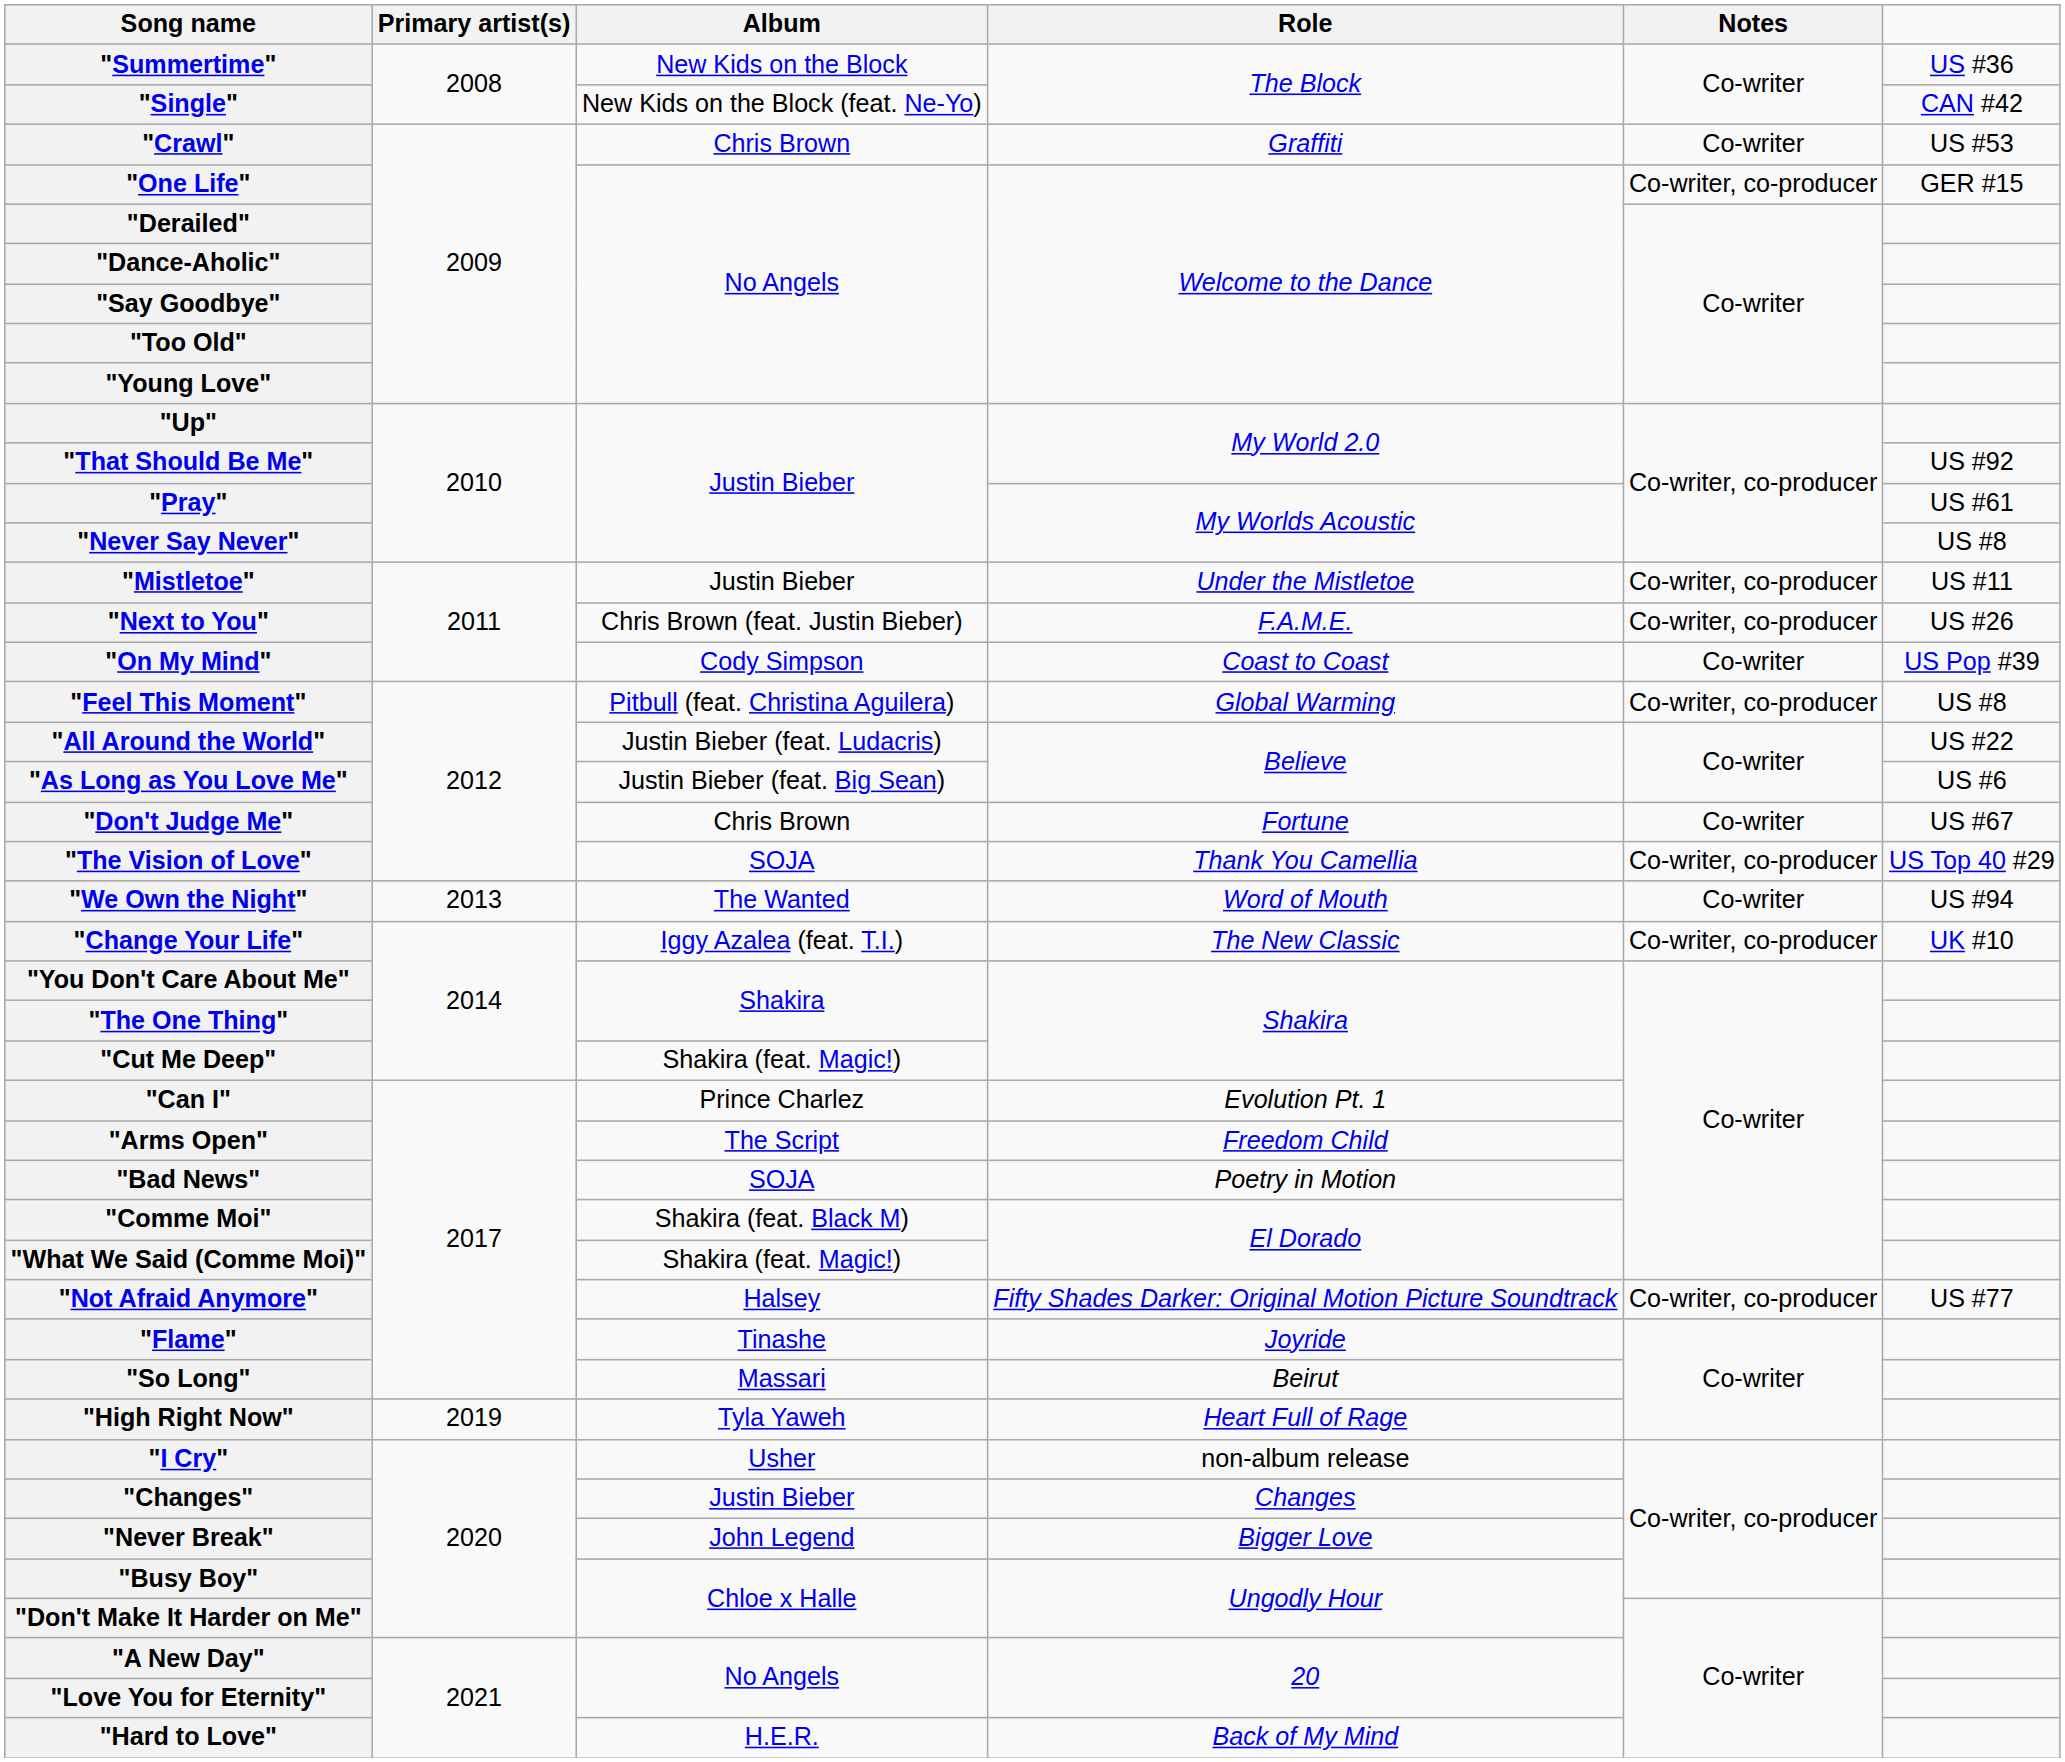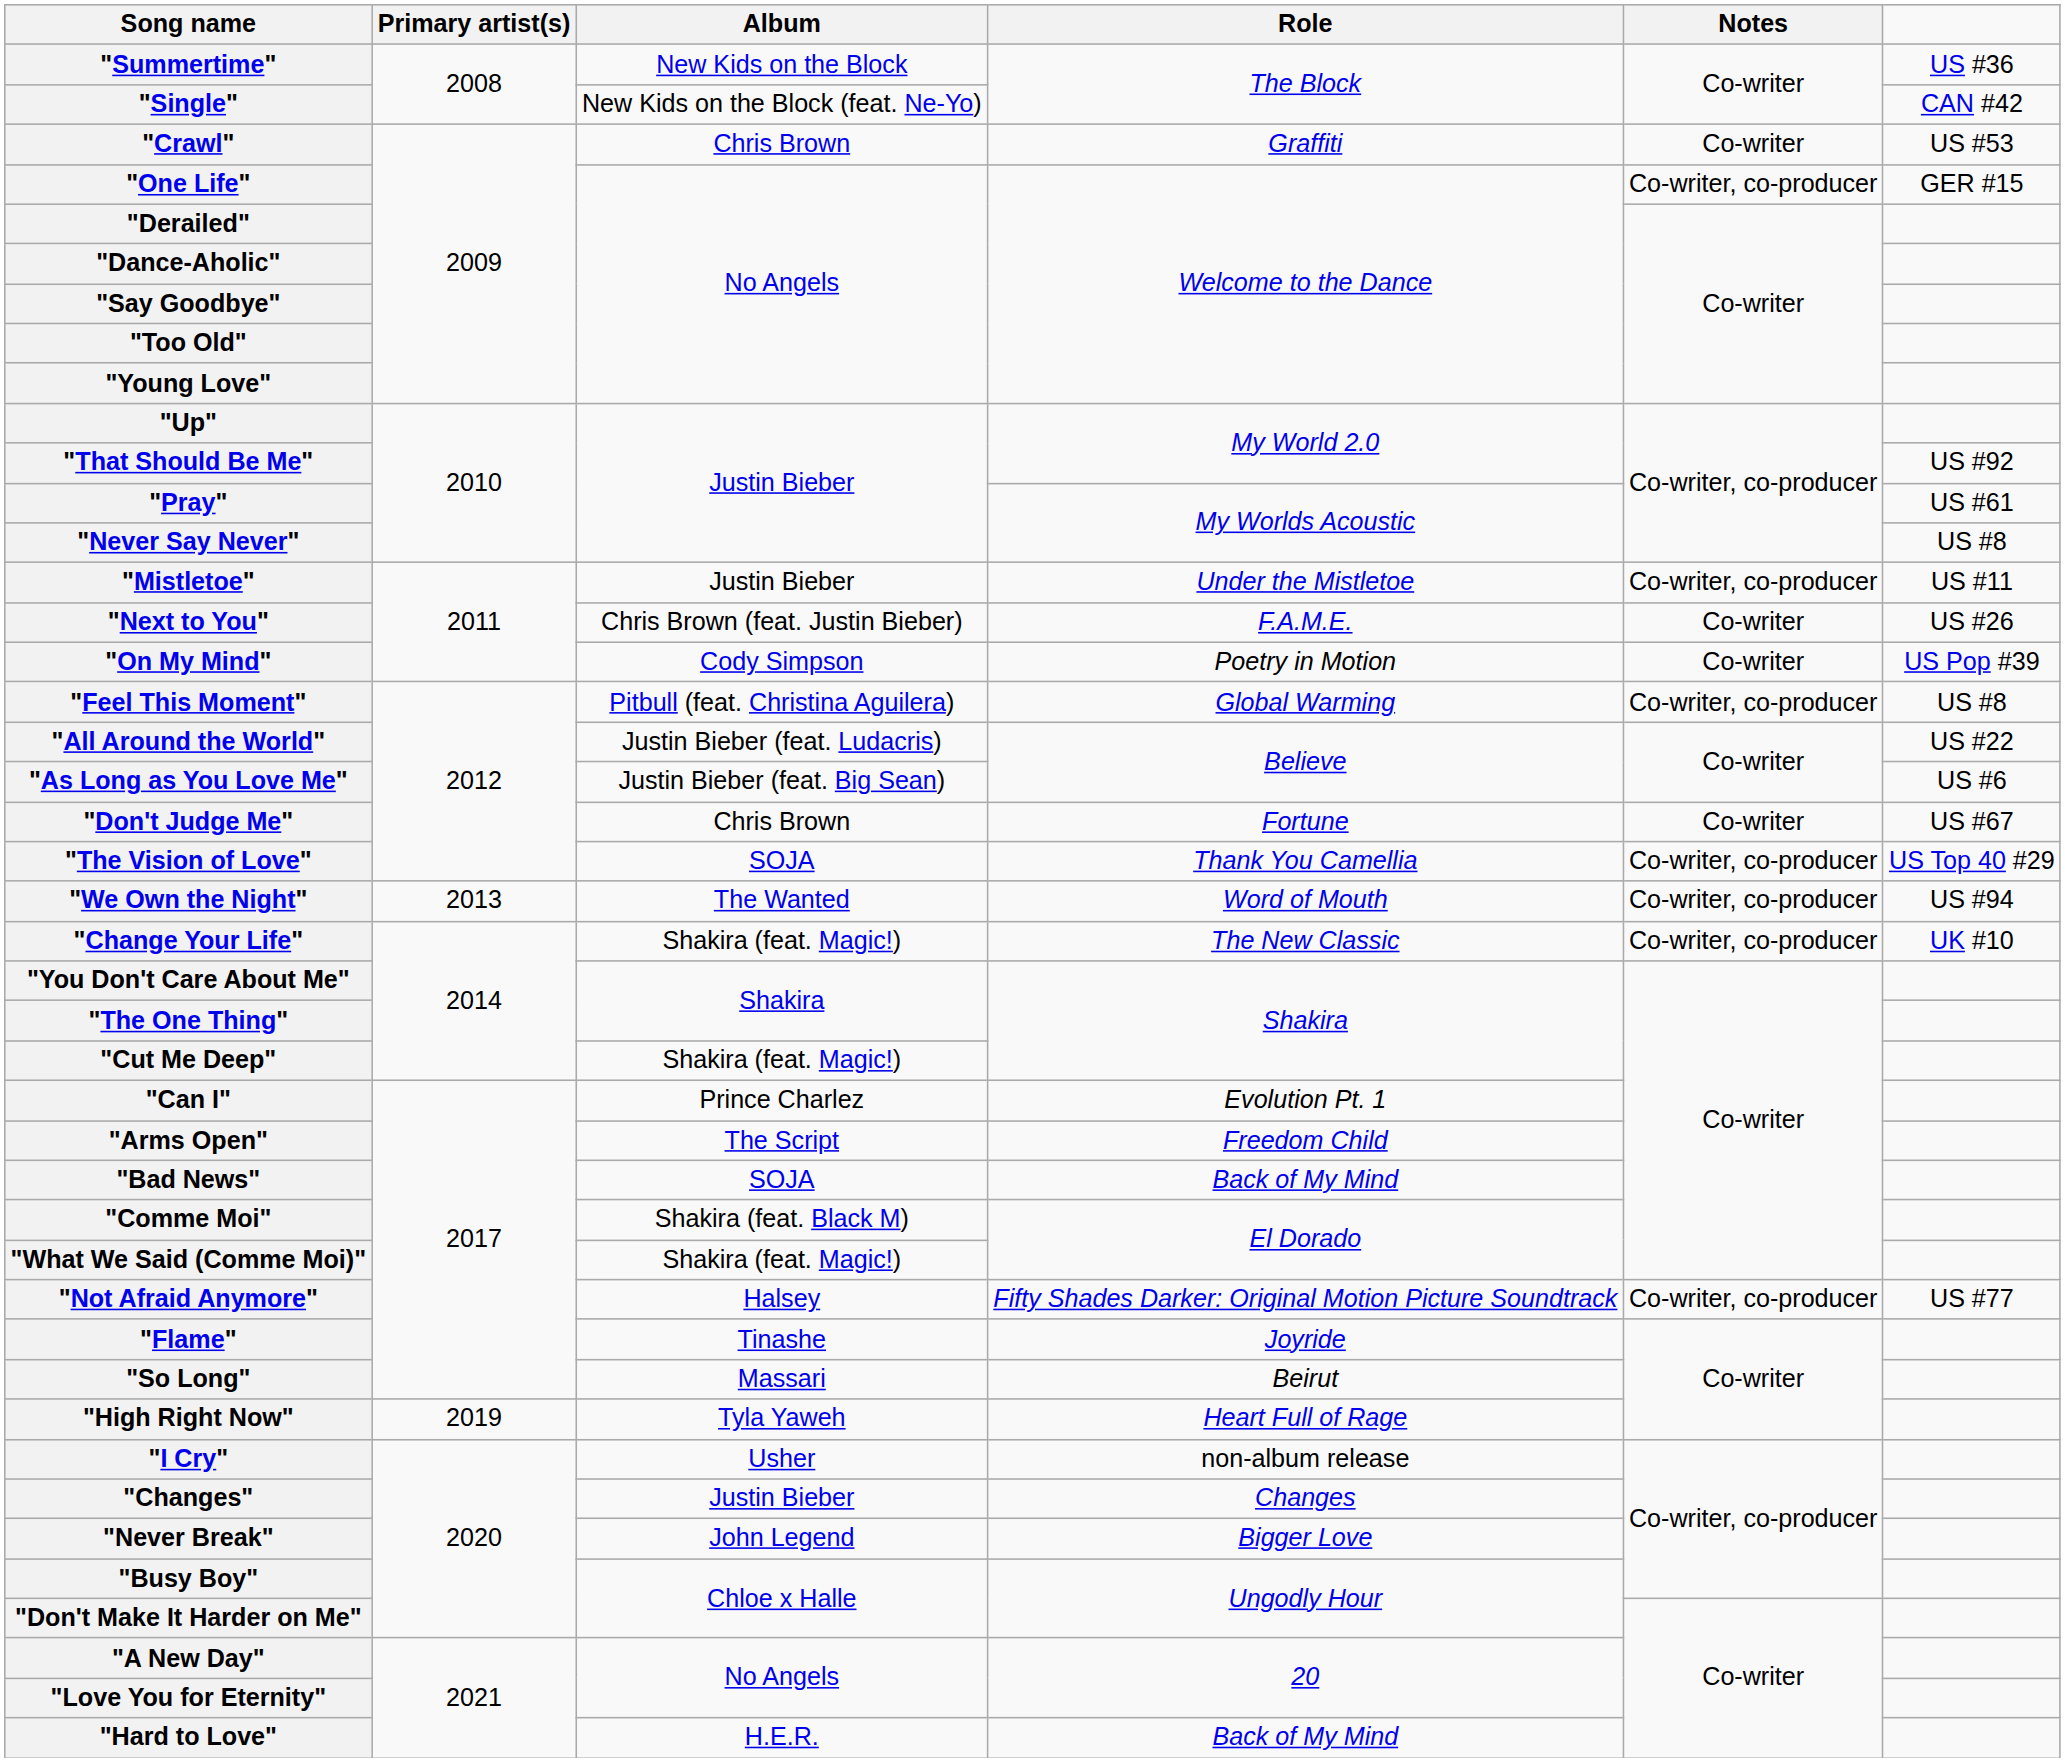"Next to You" | Notes: Co-writer, co-producer -> Co-writer
"On My Mind" | Role: Coast to Coast -> Poetry in Motion
"We Own the Night" | Notes: Co-writer -> Co-writer, co-producer
"Change Your Life" | Album: Iggy Azalea (feat. T.I.) -> Shakira (feat. Magic!)
"Bad News" | Role: Poetry in Motion -> Back of My Mind
